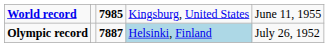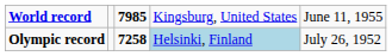Olympic record | column 3: 7887 -> 7258
